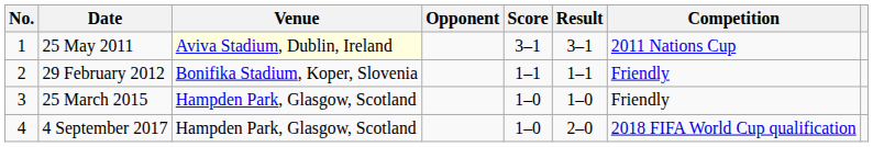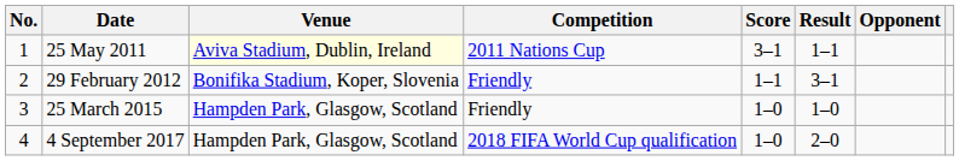columns swapped: Opponent <-> Competition
25 May 2011 | Result: 3–1 -> 1–1
29 February 2012 | Result: 1–1 -> 3–1
